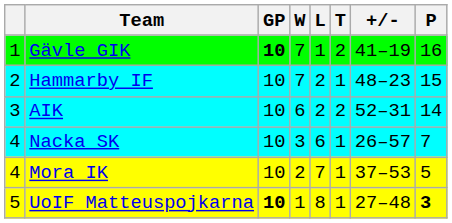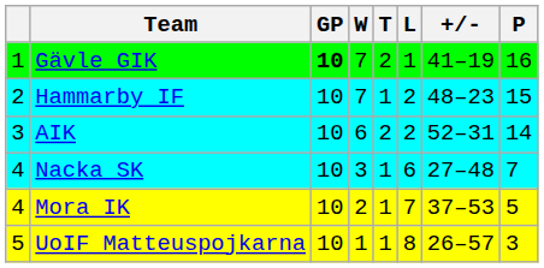columns swapped: T <-> L
Nacka SK | +/-: 26–57 -> 27–48
UoIF Matteuspojkarna | GP: bold -> normal
UoIF Matteuspojkarna | +/-: 27–48 -> 26–57
UoIF Matteuspojkarna | P: bold -> normal
